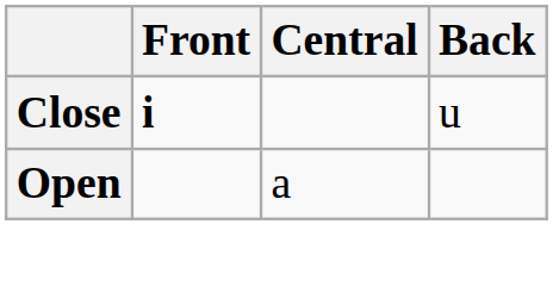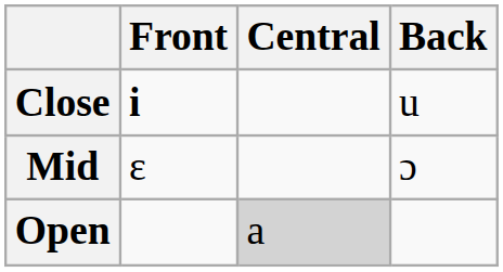+ row: Mid | ɛ | ɔ
Open | Central: no background -> lightgrey background
